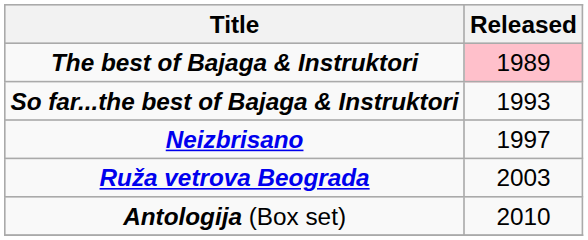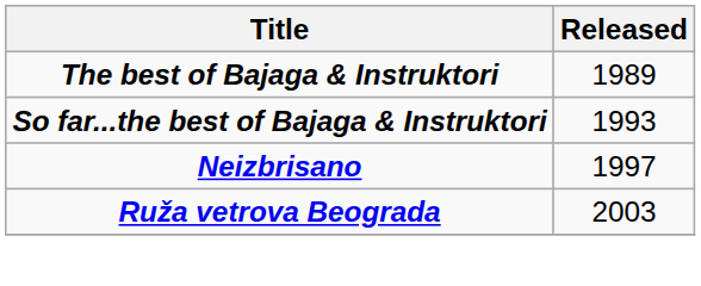The best of Bajaga & Instruktori | Released: pink background -> no background
- row: Antologija (Box set) | 2010
